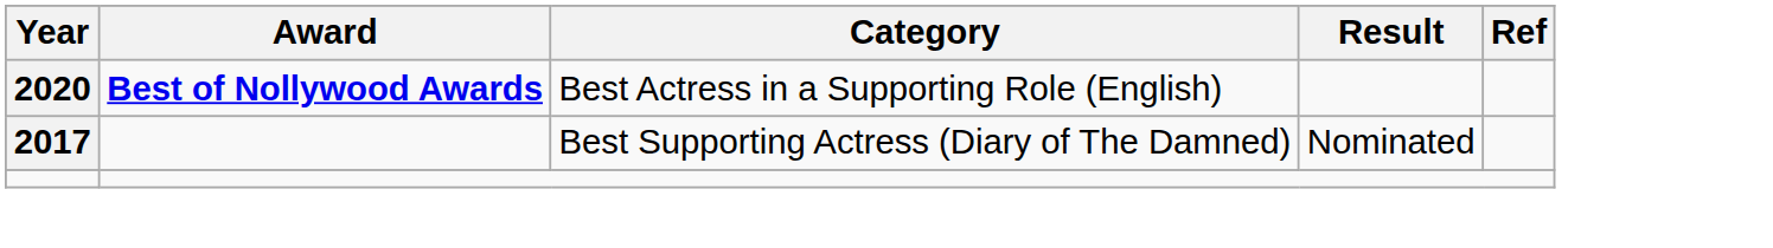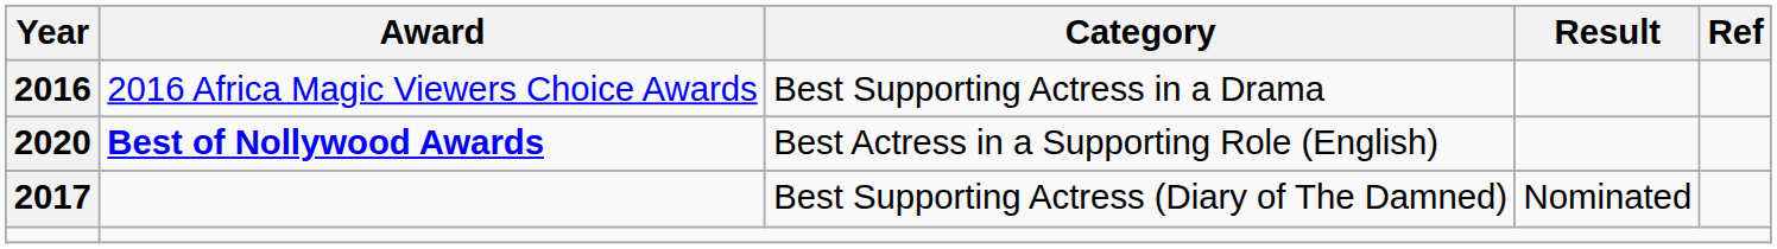+ row: 2016 | 2016 Africa Magic Viewers Choice Awards | Best Supporting Actress in a Drama
